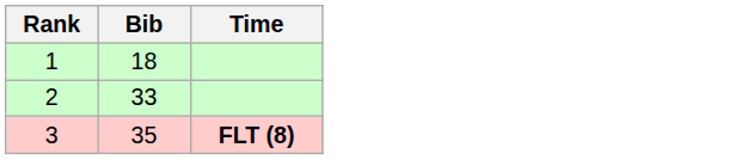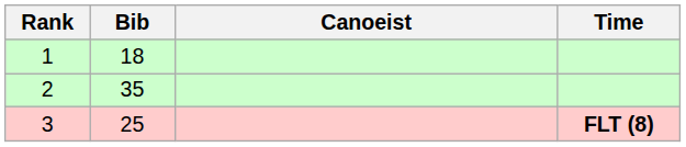+ column: Canoeist
2 | Bib: 33 -> 35
3 | Bib: 35 -> 25
